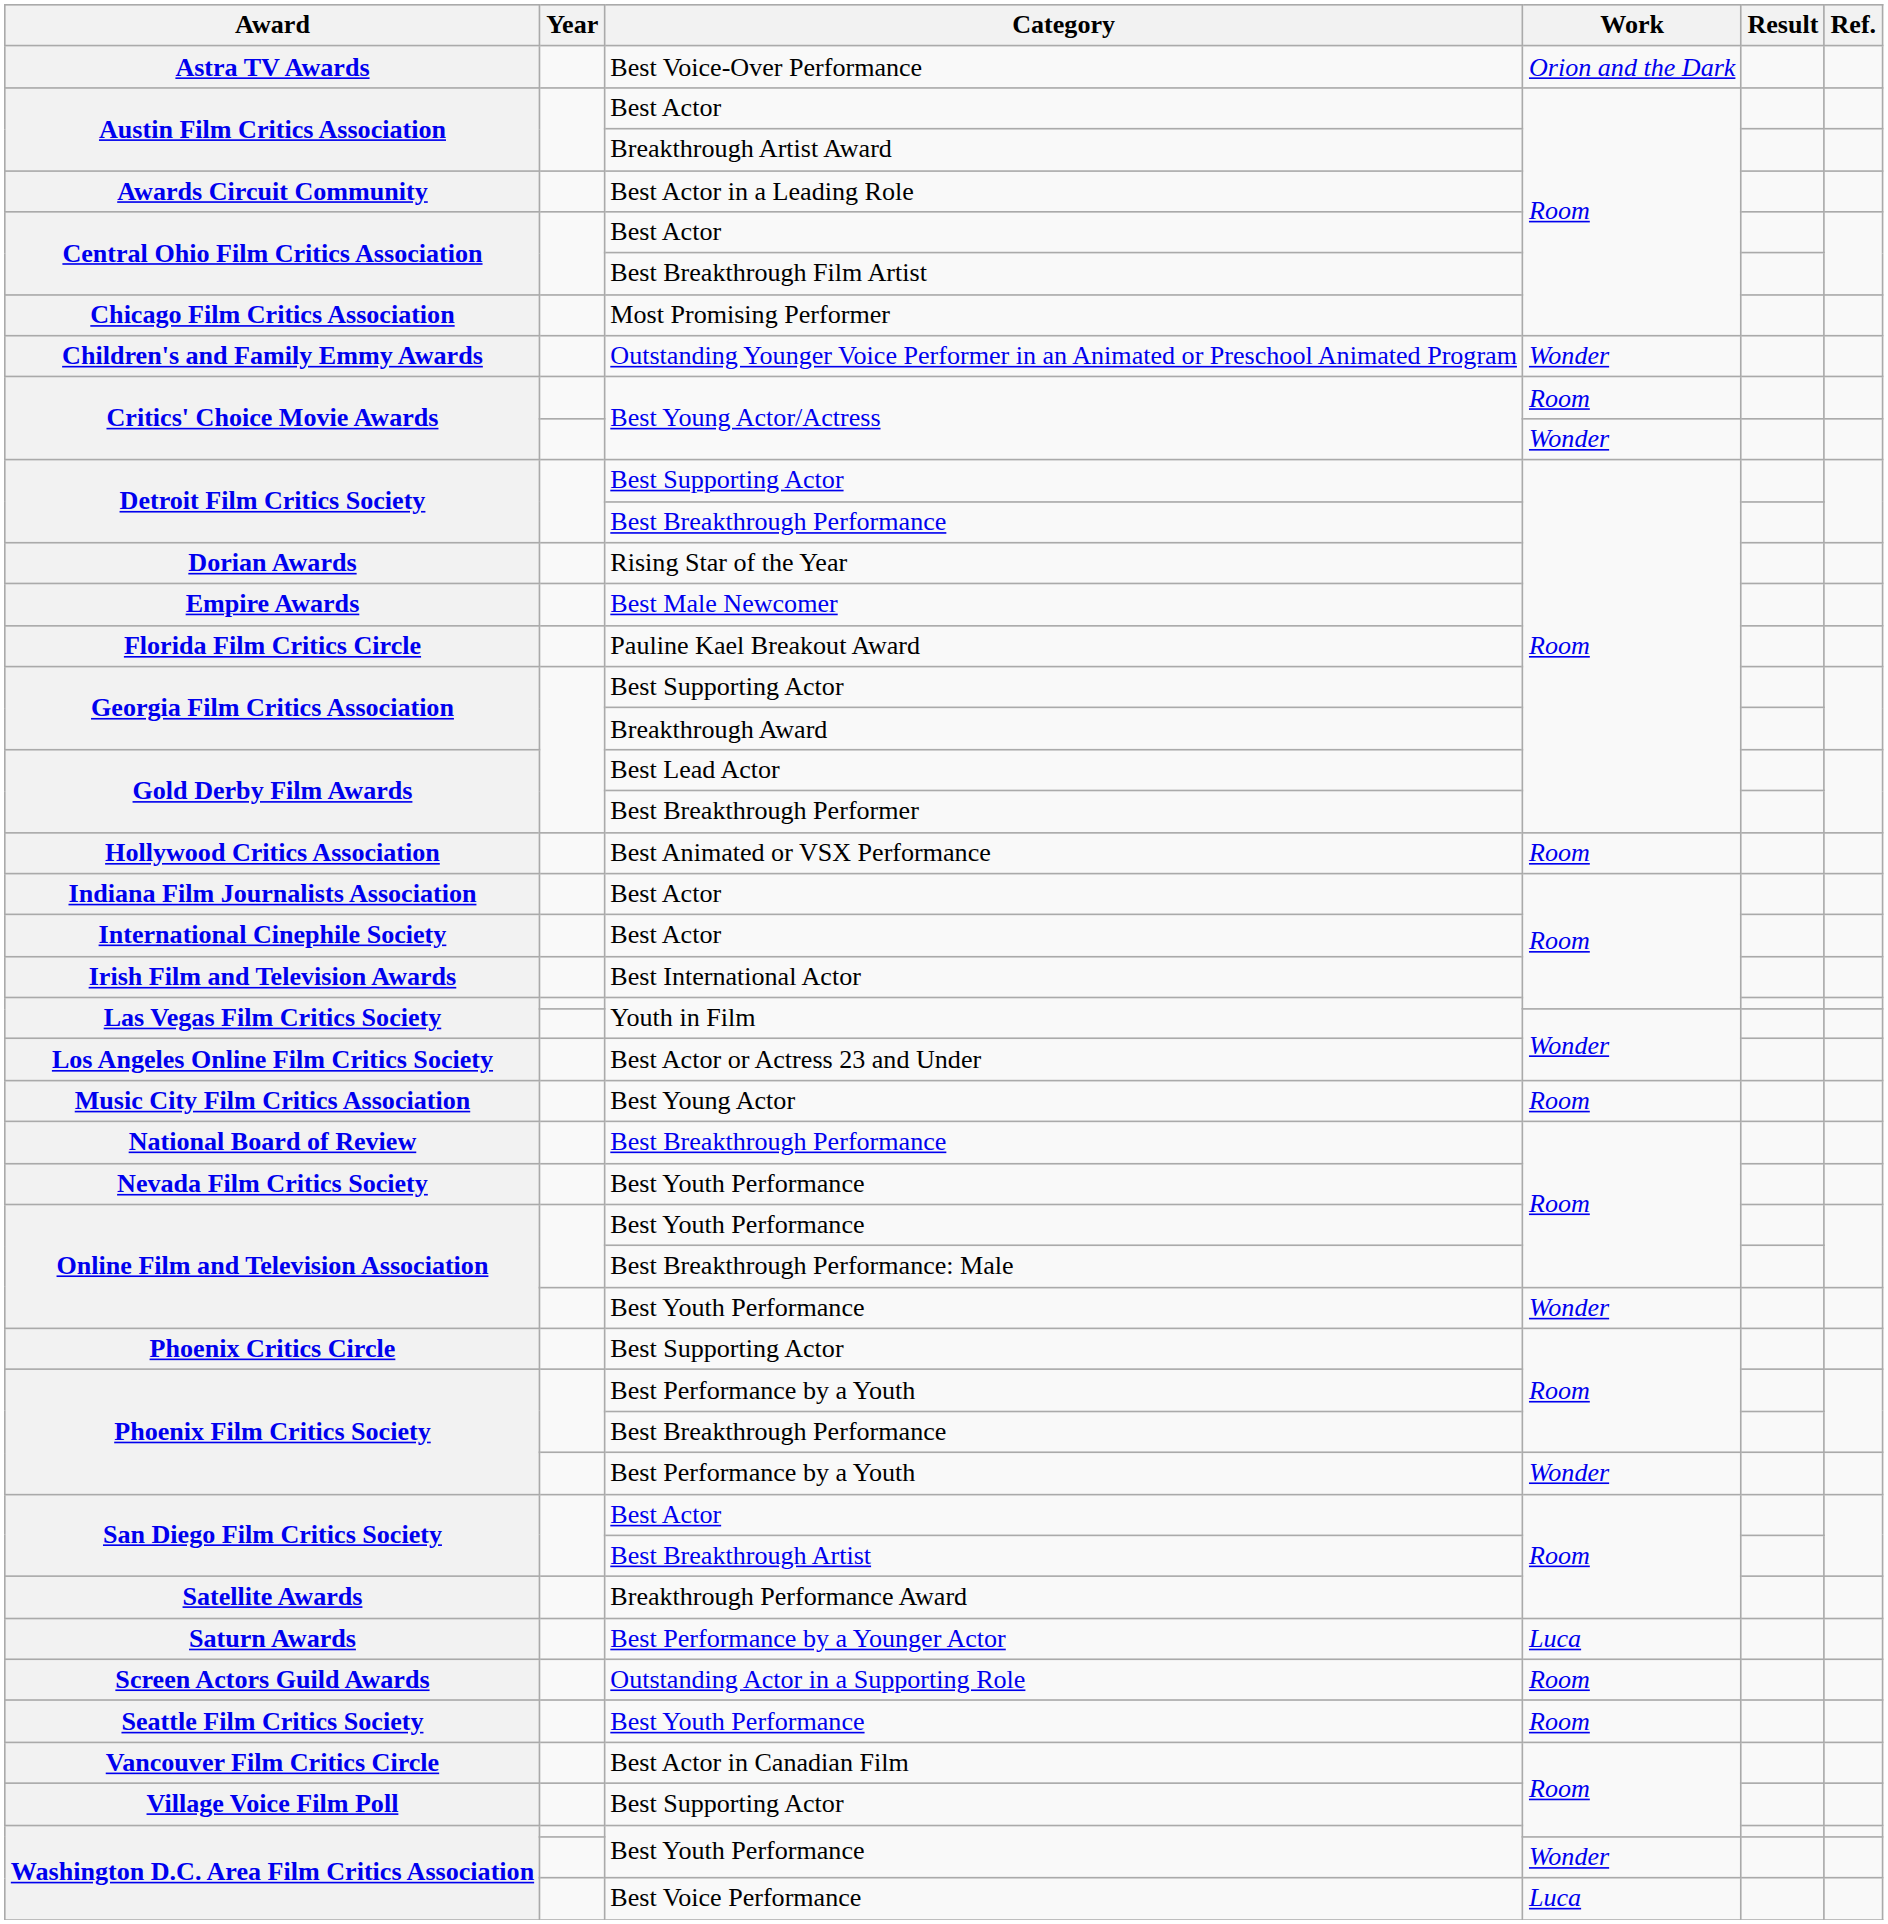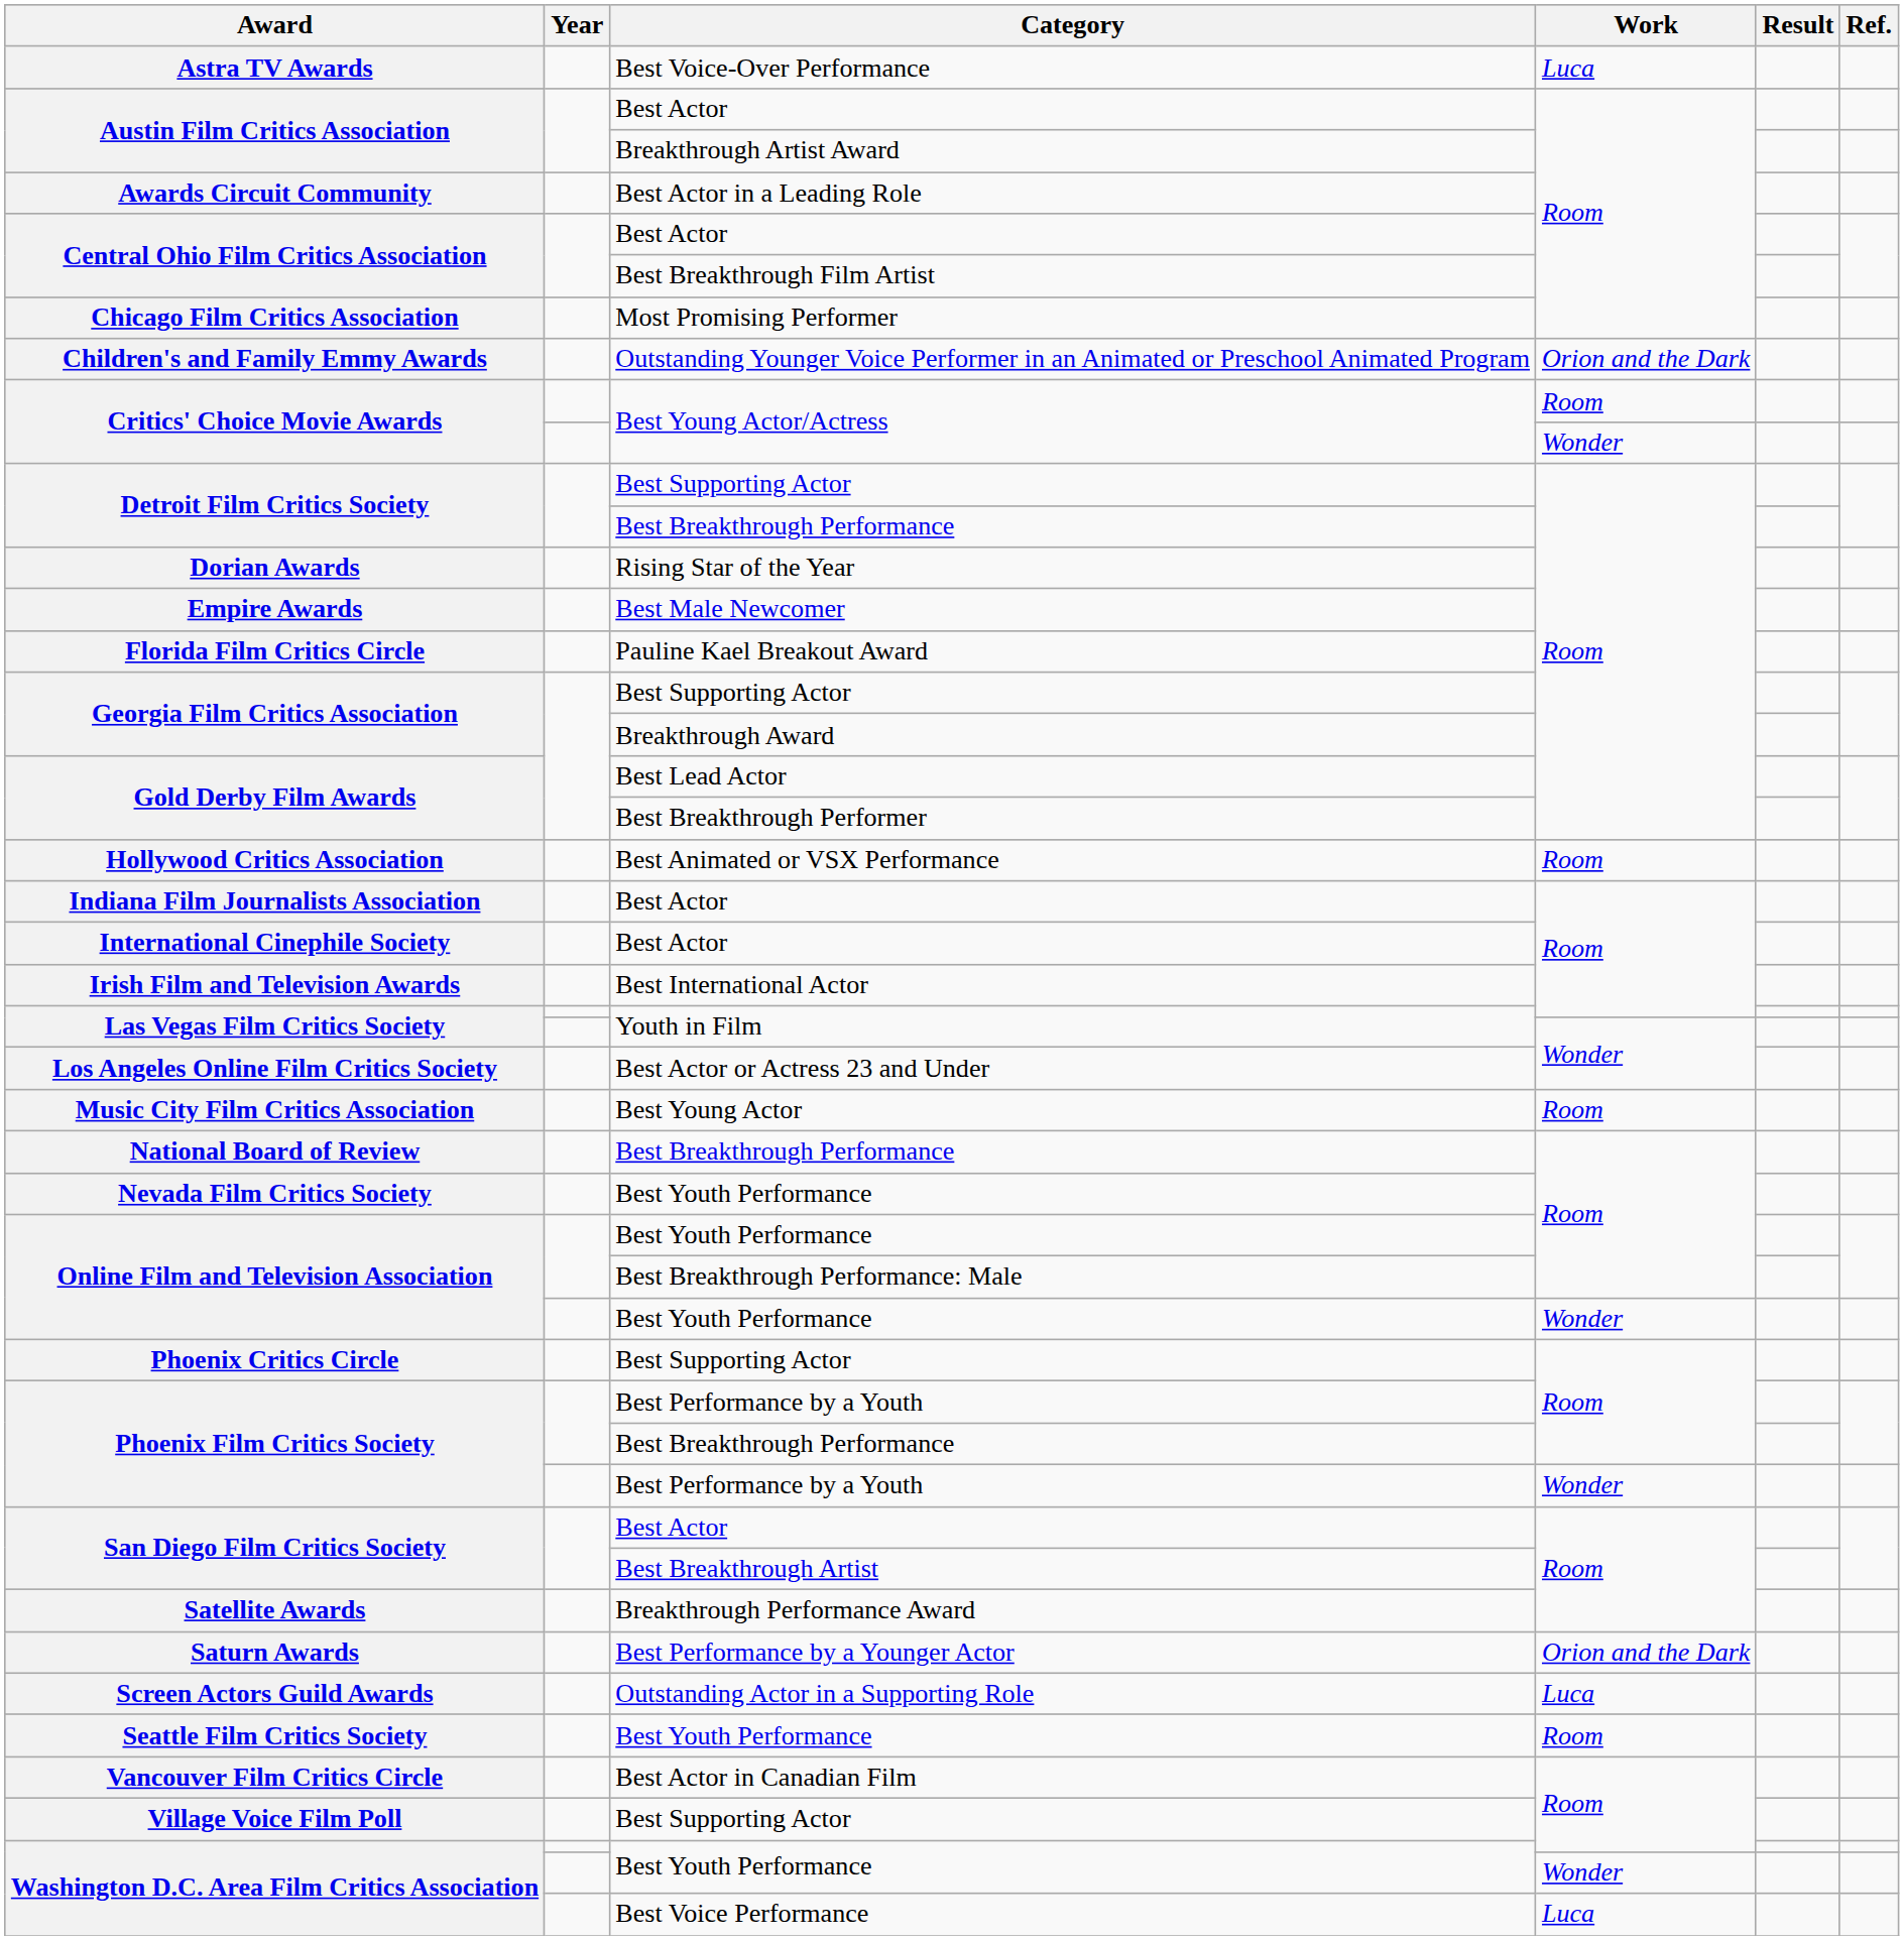Astra TV Awards | Work: Orion and the Dark -> Luca
Children's and Family Emmy Awards | Work: Wonder -> Orion and the Dark
Saturn Awards | Work: Luca -> Orion and the Dark
Screen Actors Guild Awards | Work: Room -> Luca
